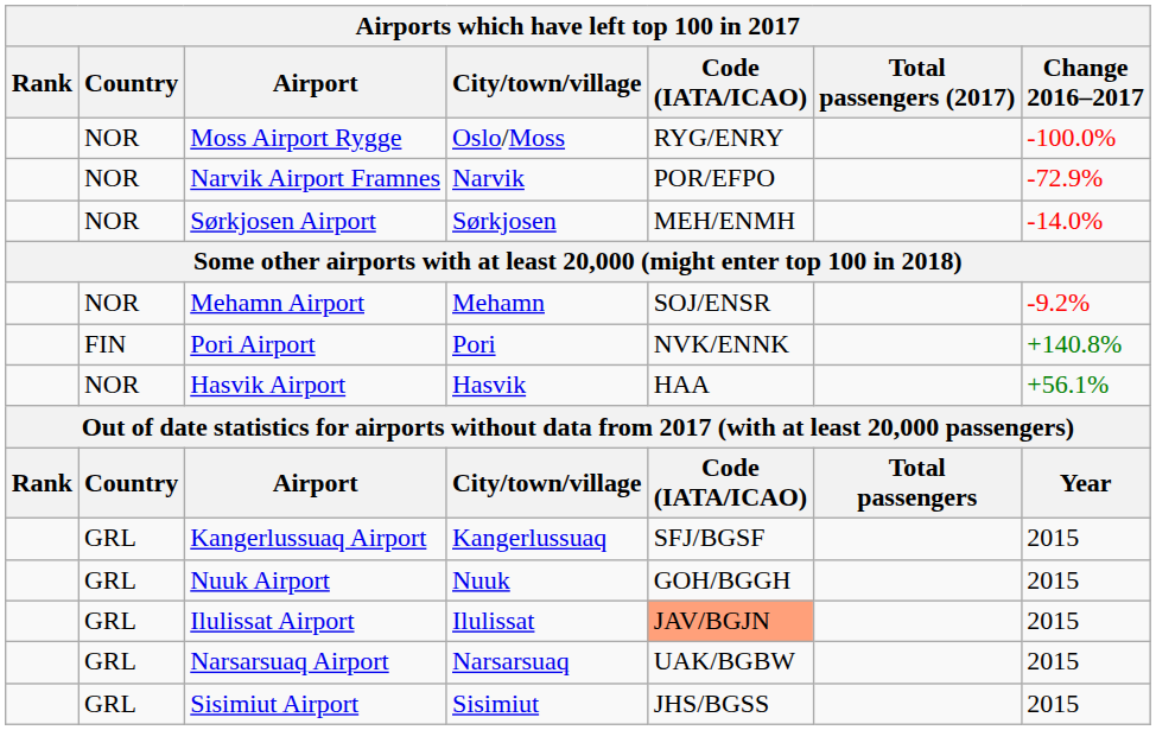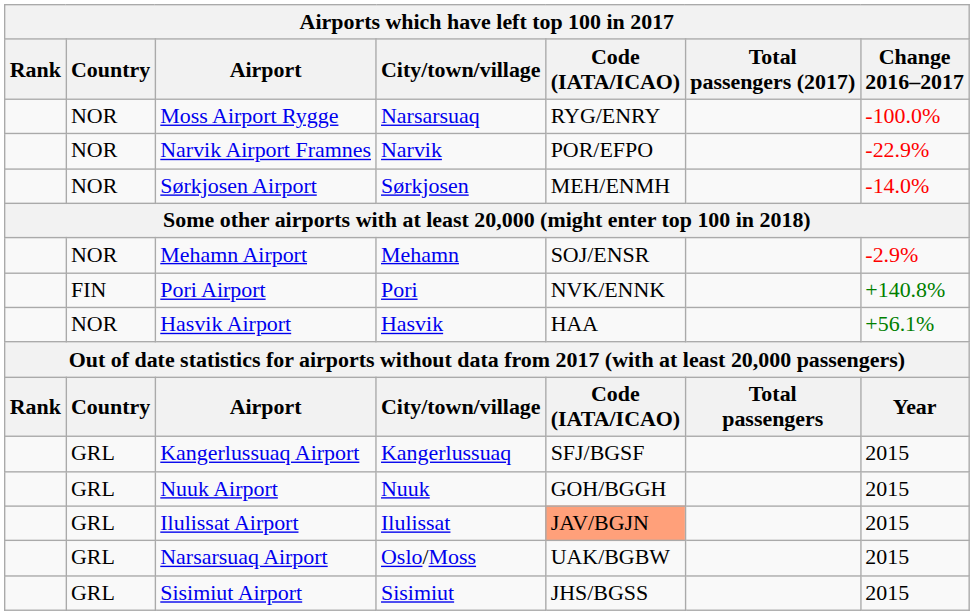Moss Airport Rygge | City/town/village: Oslo/Moss -> Narsarsuaq
Narvik Airport Framnes | Change 2016–2017: -72.9% -> -22.9%
Mehamn Airport | Change 2016–2017: -9.2% -> -2.9%
Narsarsuaq Airport | City/town/village: Narsarsuaq -> Oslo/Moss
